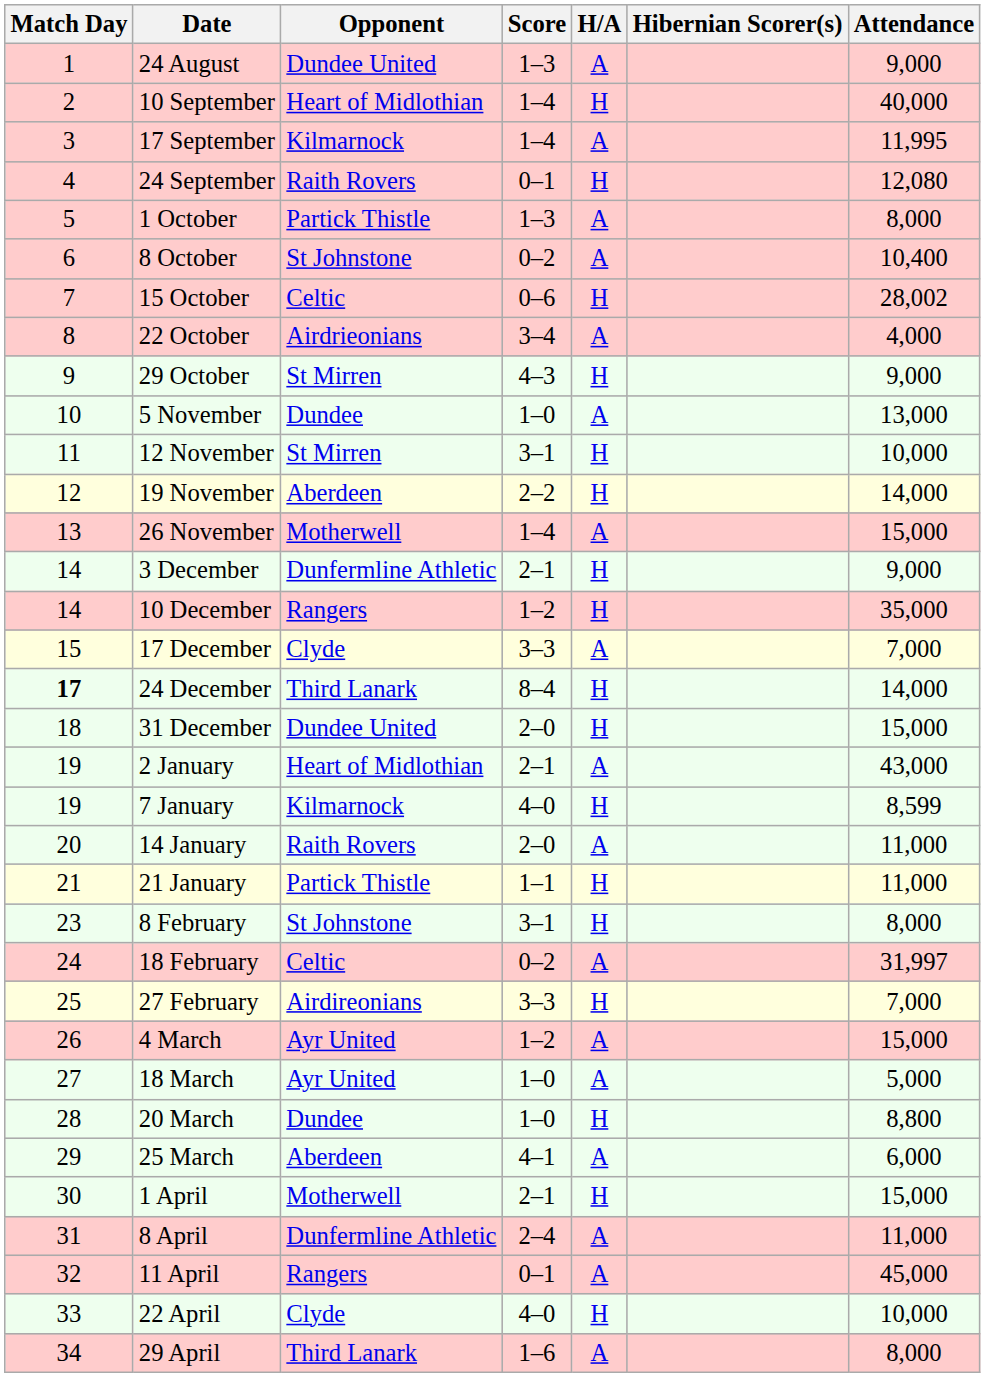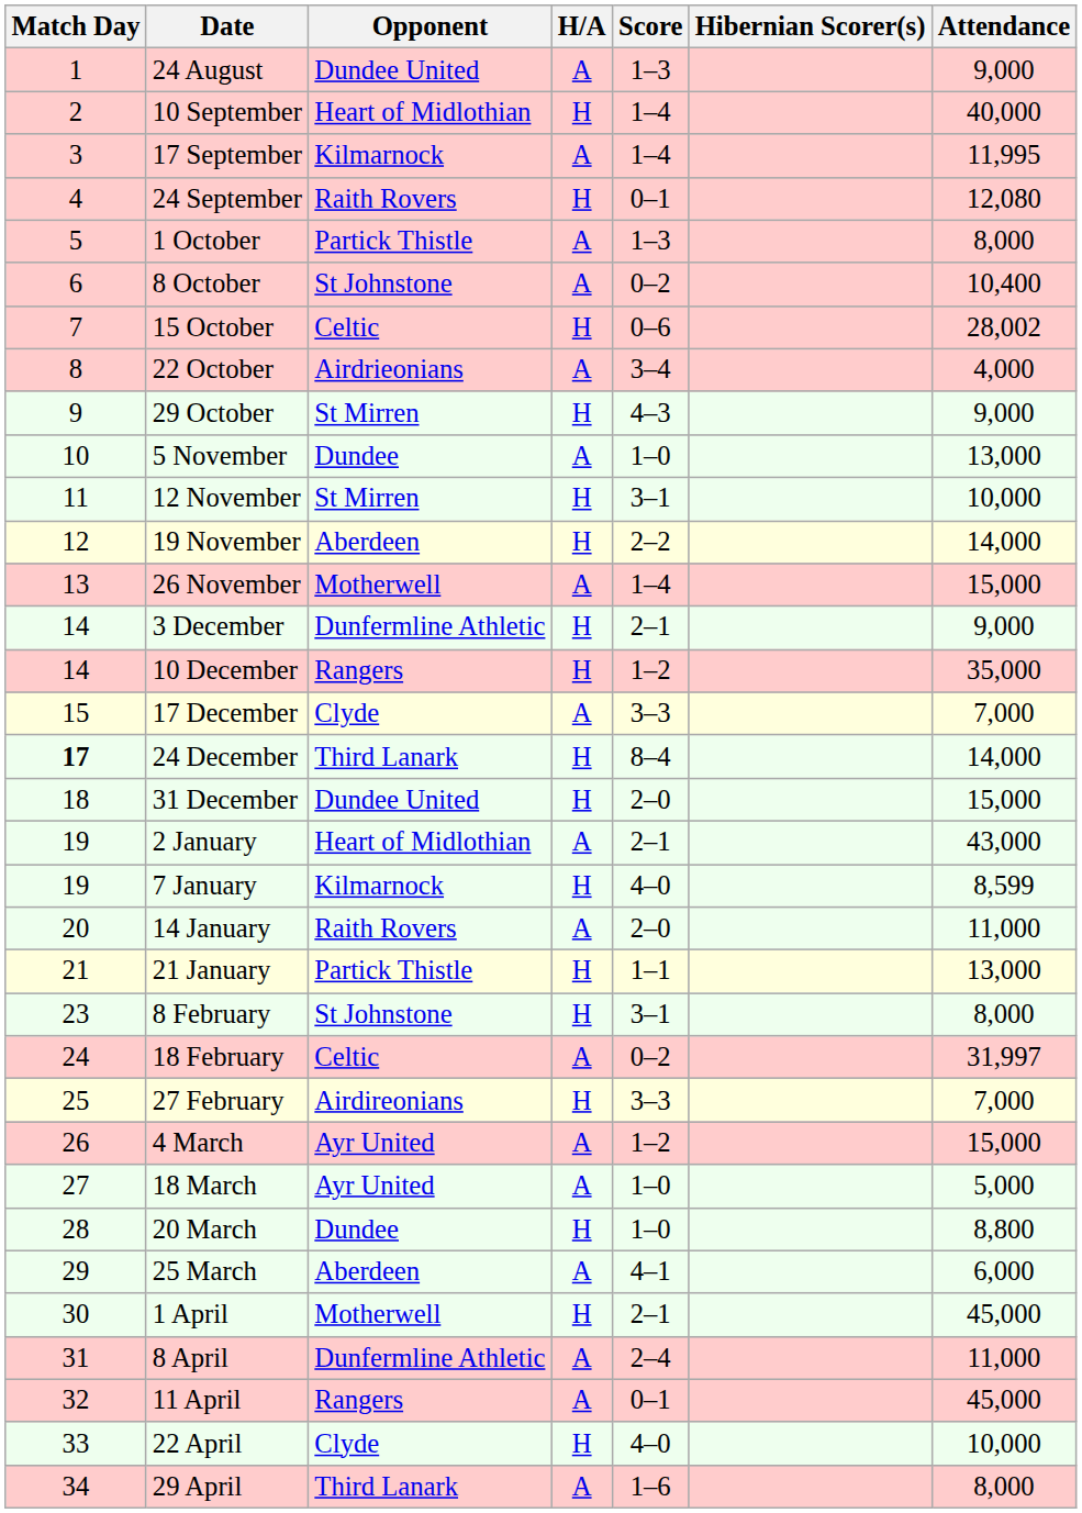columns swapped: H/A <-> Score
21 January | Attendance: 11,000 -> 13,000
1 April | Attendance: 15,000 -> 45,000
